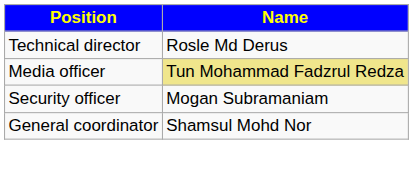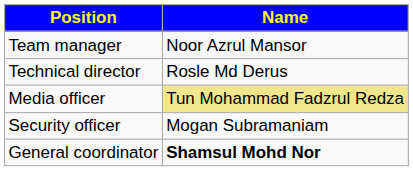+ row: Team manager | Noor Azrul Mansor
General coordinator | Name: normal -> bold
